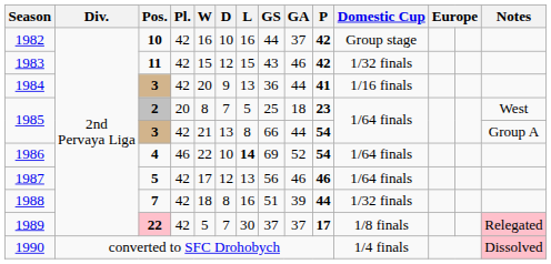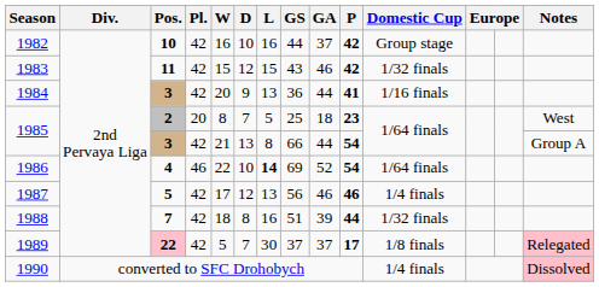1987 | Domestic Cup: 1/64 finals -> 1/4 finals
